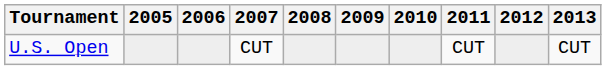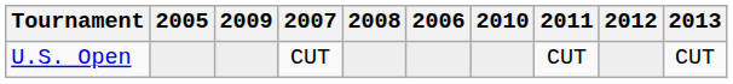columns swapped: 2006 <-> 2009
